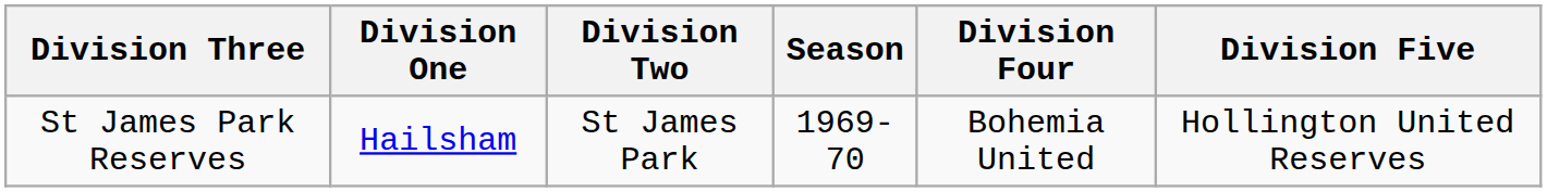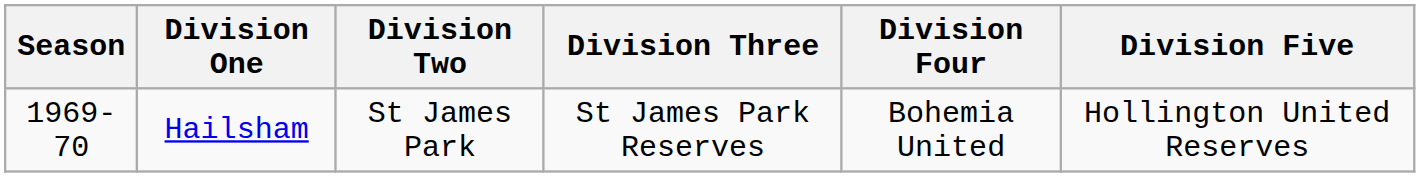columns swapped: Season <-> Division Three
